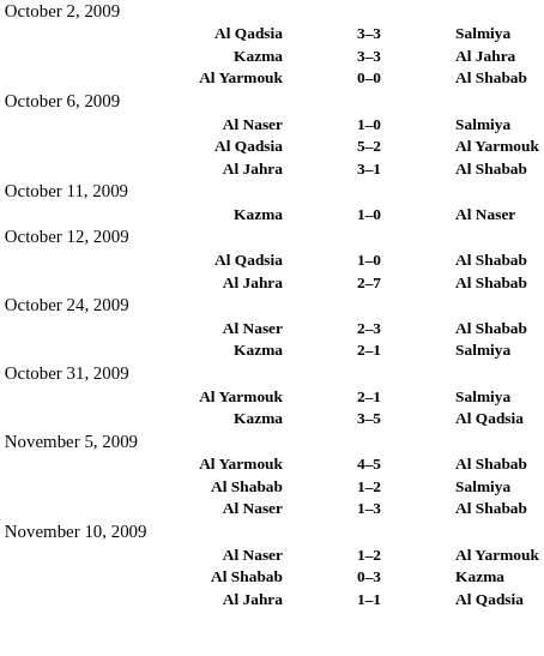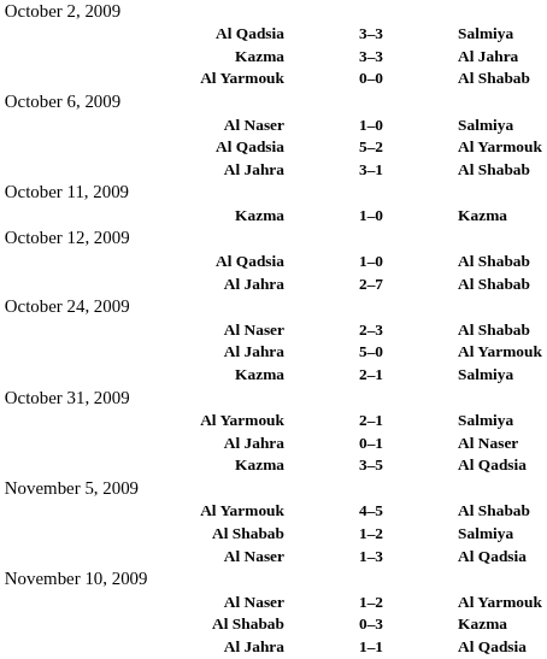Kazma / 1–0 | column 3: Al Naser -> Kazma
+ row: Al Jahra | 5–0 | Al Yarmouk
+ row: Al Jahra | 0–1 | Al Naser
1–3 | column 3: Al Shabab -> Al Qadsia
